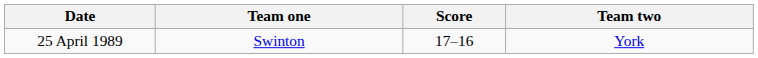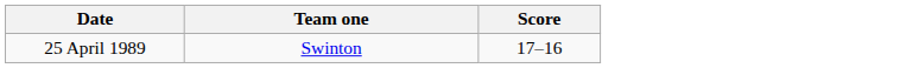- column: Team two | York
